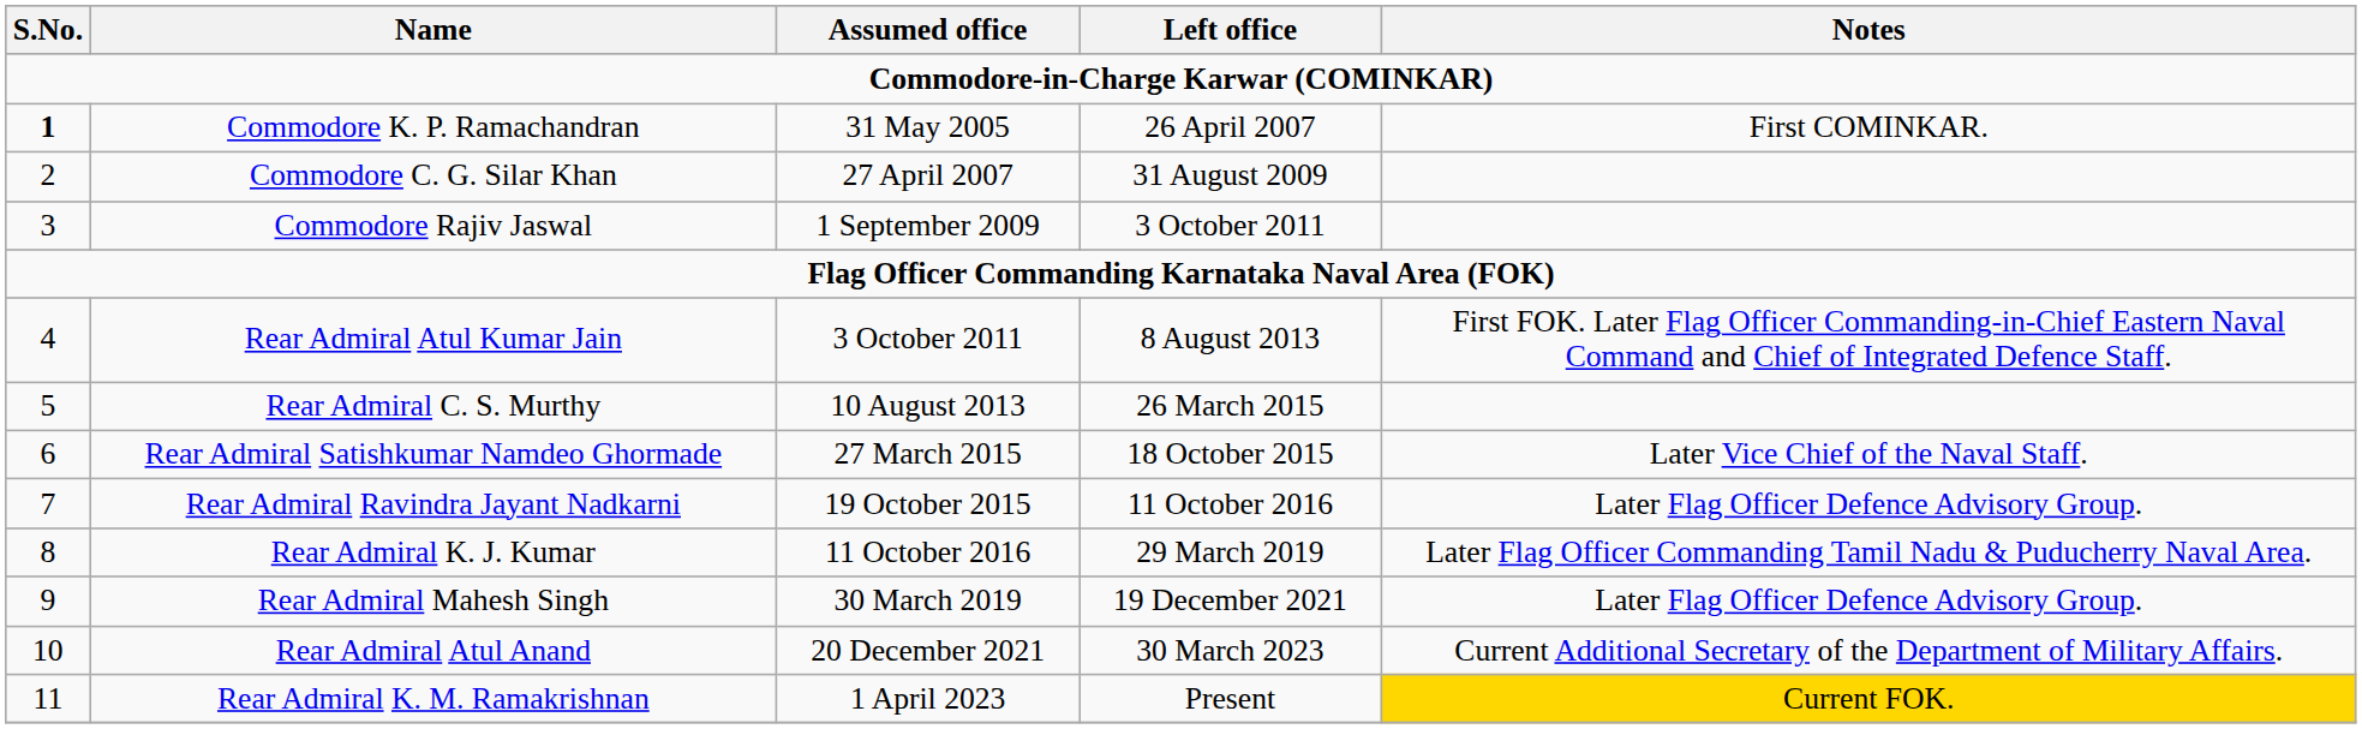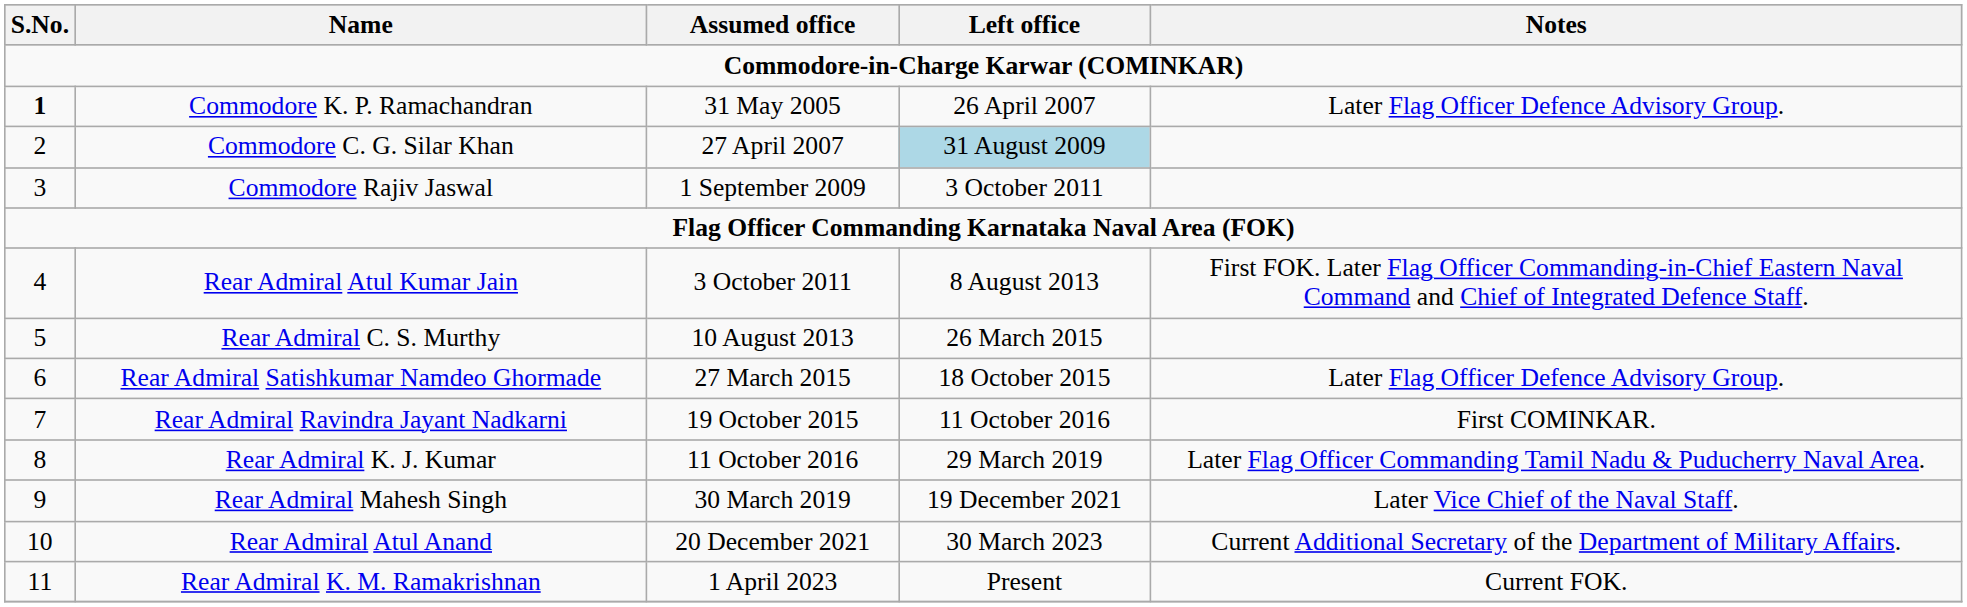Commodore K. P. Ramachandran | Notes: First COMINKAR. -> Later Flag Officer Defence Advisory Group.
Commodore C. G. Silar Khan | Left office: no background -> lightblue background
Rear Admiral Satishkumar Namdeo Ghormade | Notes: Later Vice Chief of the Naval Staff. -> Later Flag Officer Defence Advisory Group.
Rear Admiral Ravindra Jayant Nadkarni | Notes: Later Flag Officer Defence Advisory Group. -> First COMINKAR.
Rear Admiral Mahesh Singh | Notes: Later Flag Officer Defence Advisory Group. -> Later Vice Chief of the Naval Staff.
Rear Admiral K. M. Ramakrishnan | Notes: gold background -> no background
